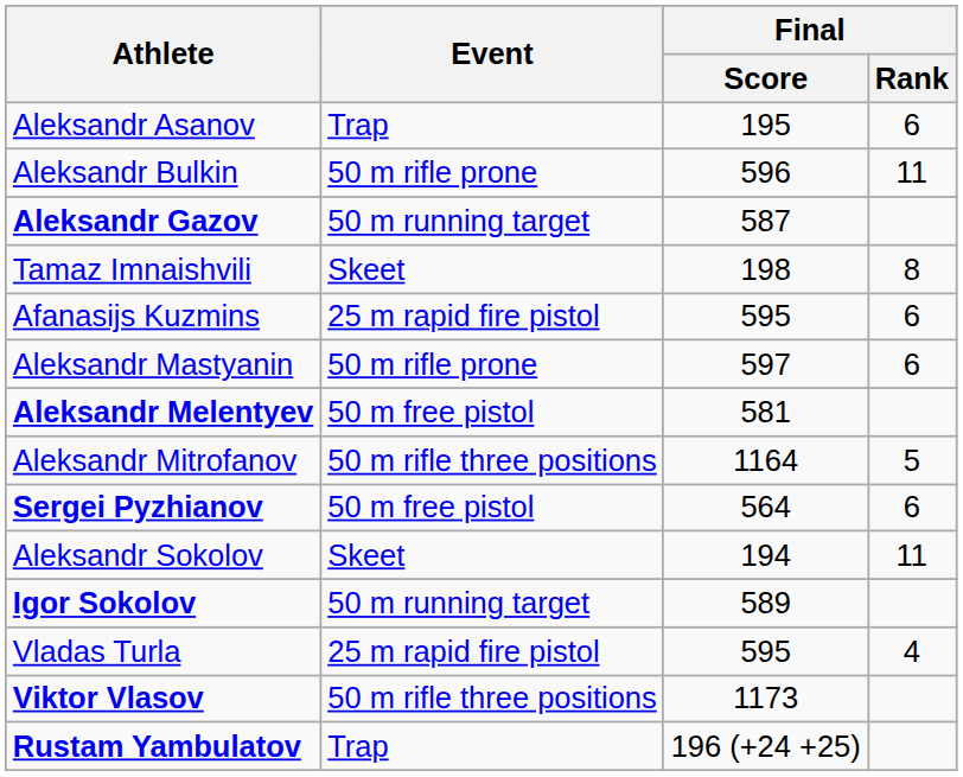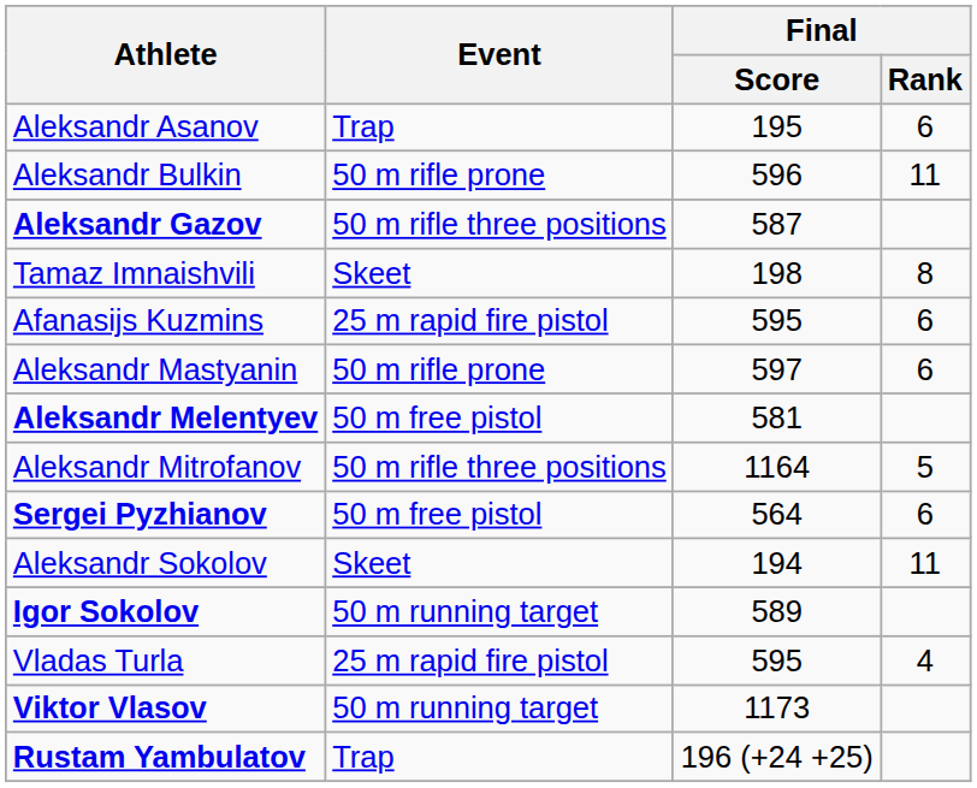Aleksandr Gazov | Event: 50 m running target -> 50 m rifle three positions
Viktor Vlasov | Event: 50 m rifle three positions -> 50 m running target
